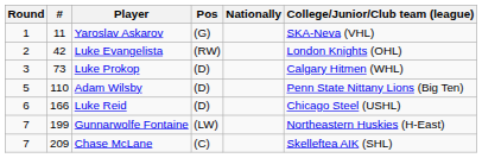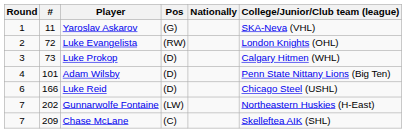Luke Evangelista | #: 42 -> 72
Adam Wilsby | Round: 5 -> 4
Adam Wilsby | #: 110 -> 101
Gunnarwolfe Fontaine | #: 199 -> 202
